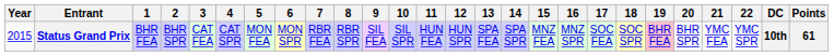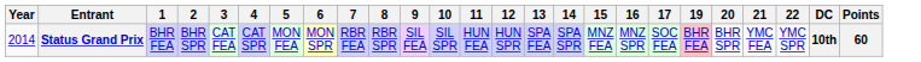- column: 18 | SOC SPR
Status Grand Prix | Year: 2015 -> 2014
Status Grand Prix | Points: 61 -> 60
